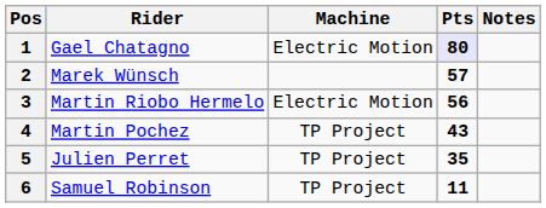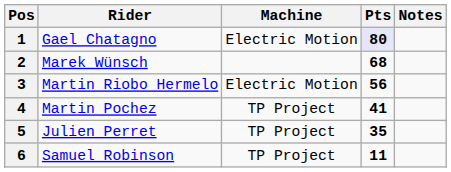2 | Pts: 57 -> 68
4 | Pts: 43 -> 41
